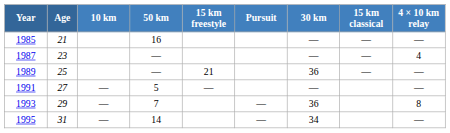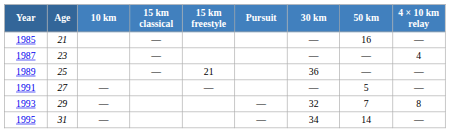columns swapped: 15 km classical <-> 50 km
1993 | 30 km: 36 -> 32
